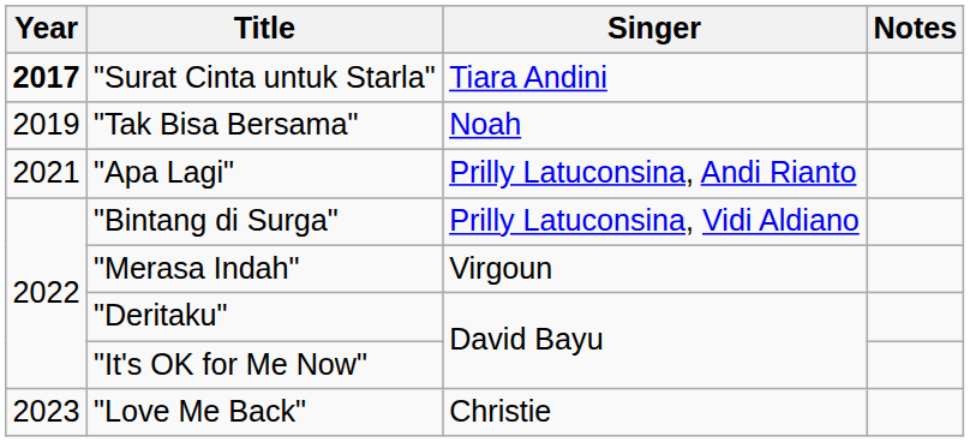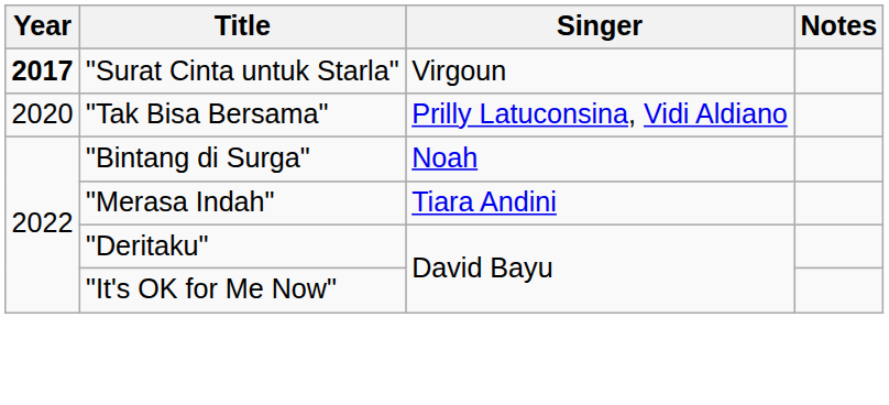"Surat Cinta untuk Starla" | Singer: Tiara Andini -> Virgoun
"Tak Bisa Bersama" | Year: 2019 -> 2020
"Tak Bisa Bersama" | Singer: Noah -> Prilly Latuconsina, Vidi Aldiano
- row: 2021 | "Apa Lagi" | Prilly Latuconsina, Andi Rianto
"Bintang di Surga" | Singer: Prilly Latuconsina, Vidi Aldiano -> Noah
"Merasa Indah" | Singer: Virgoun -> Tiara Andini
- row: 2023 | "Love Me Back" | Christie
